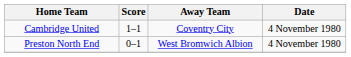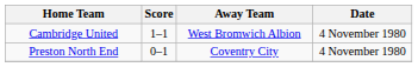Cambridge United | Away Team: Coventry City -> West Bromwich Albion
Preston North End | Away Team: West Bromwich Albion -> Coventry City
